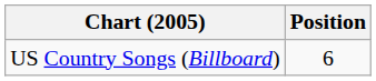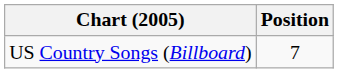US Country Songs (Billboard) | Position: 6 -> 7
